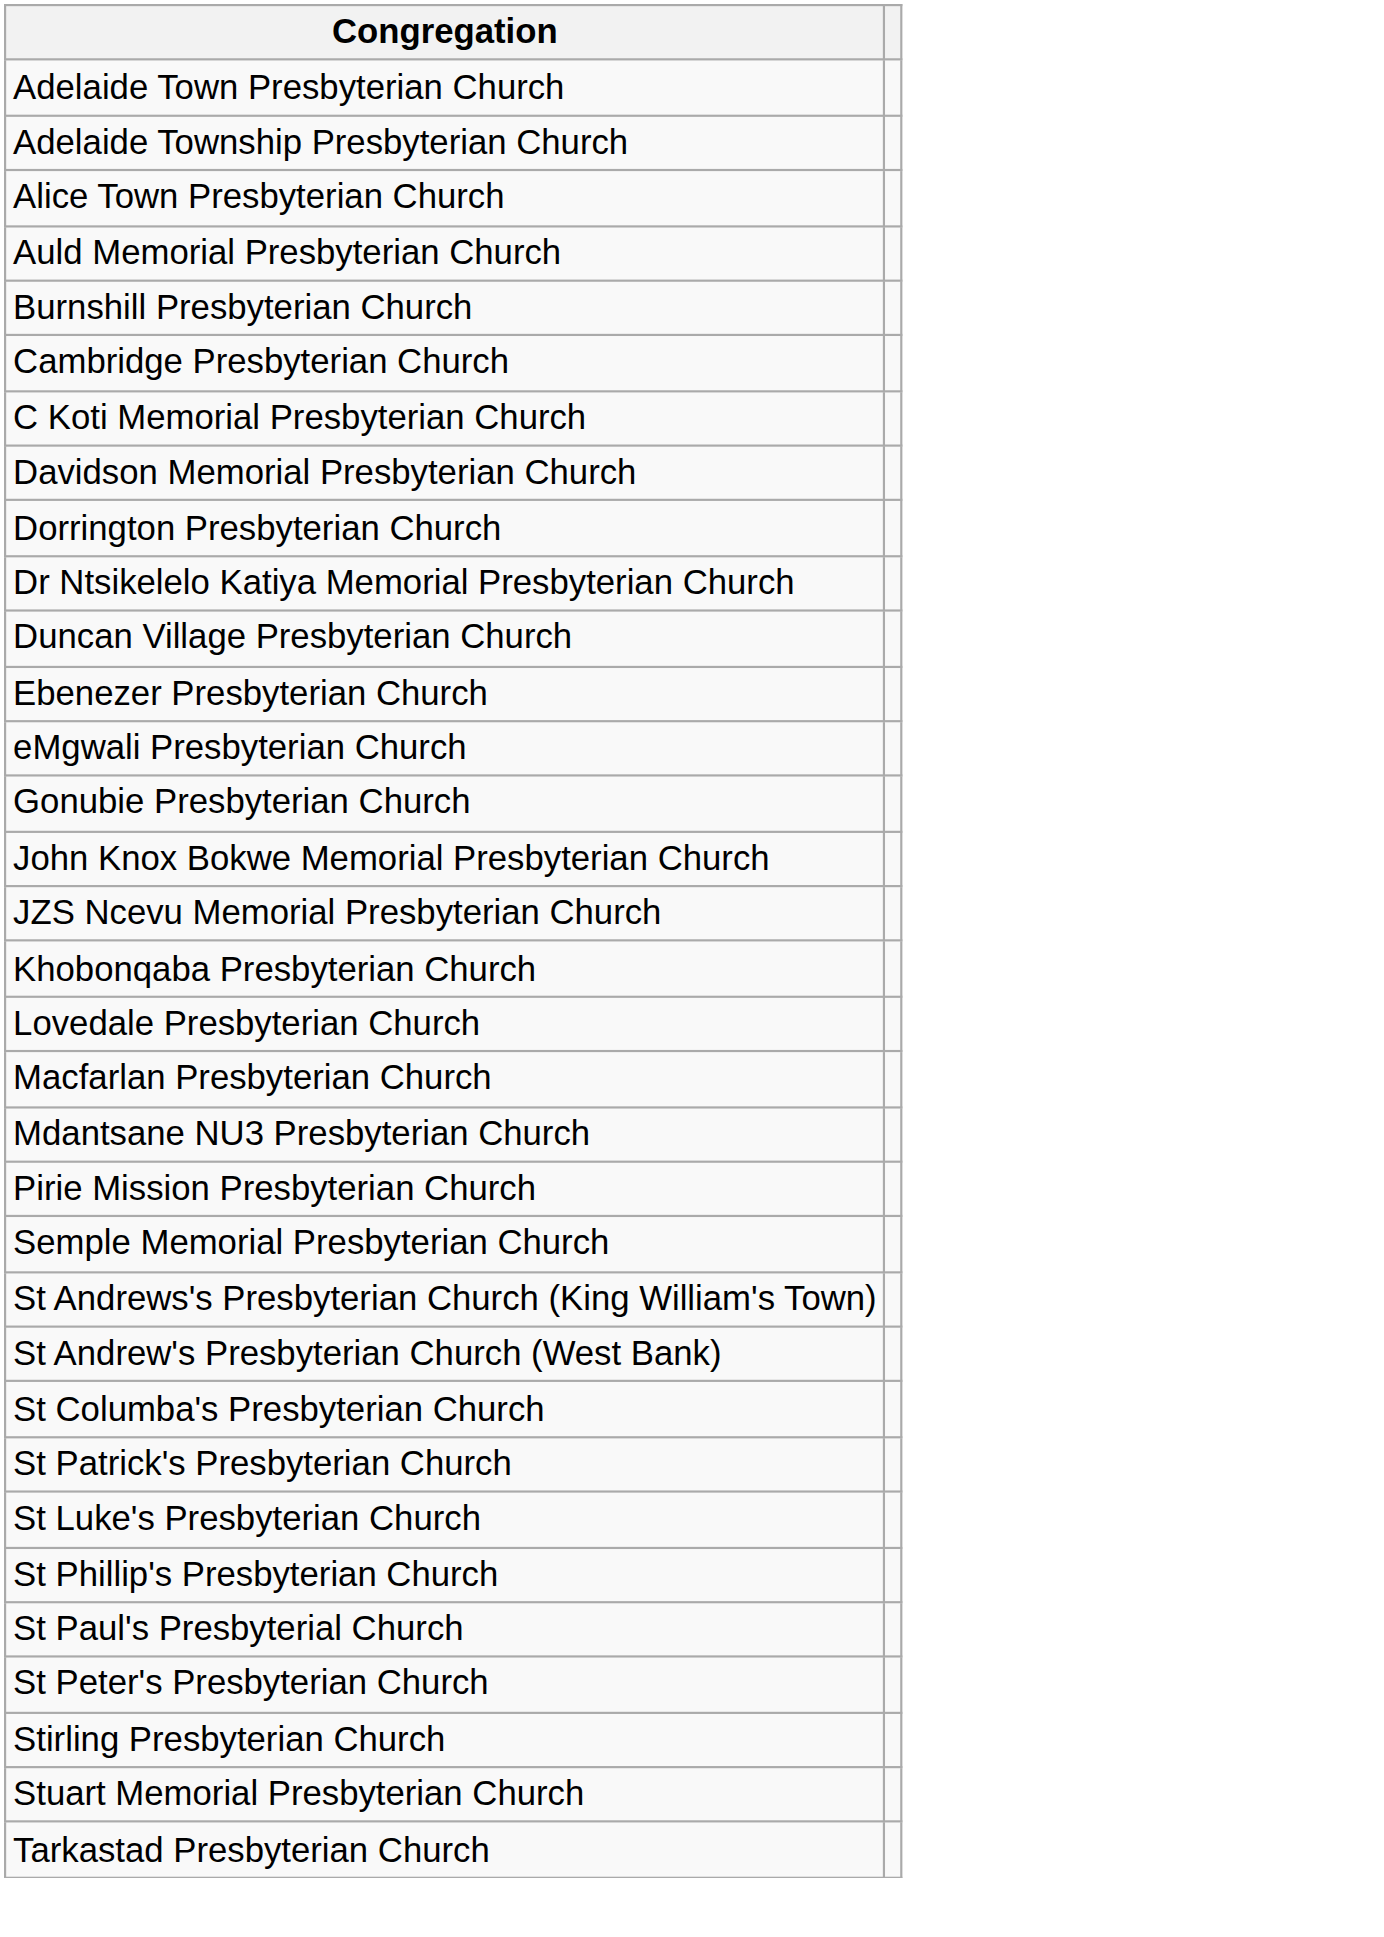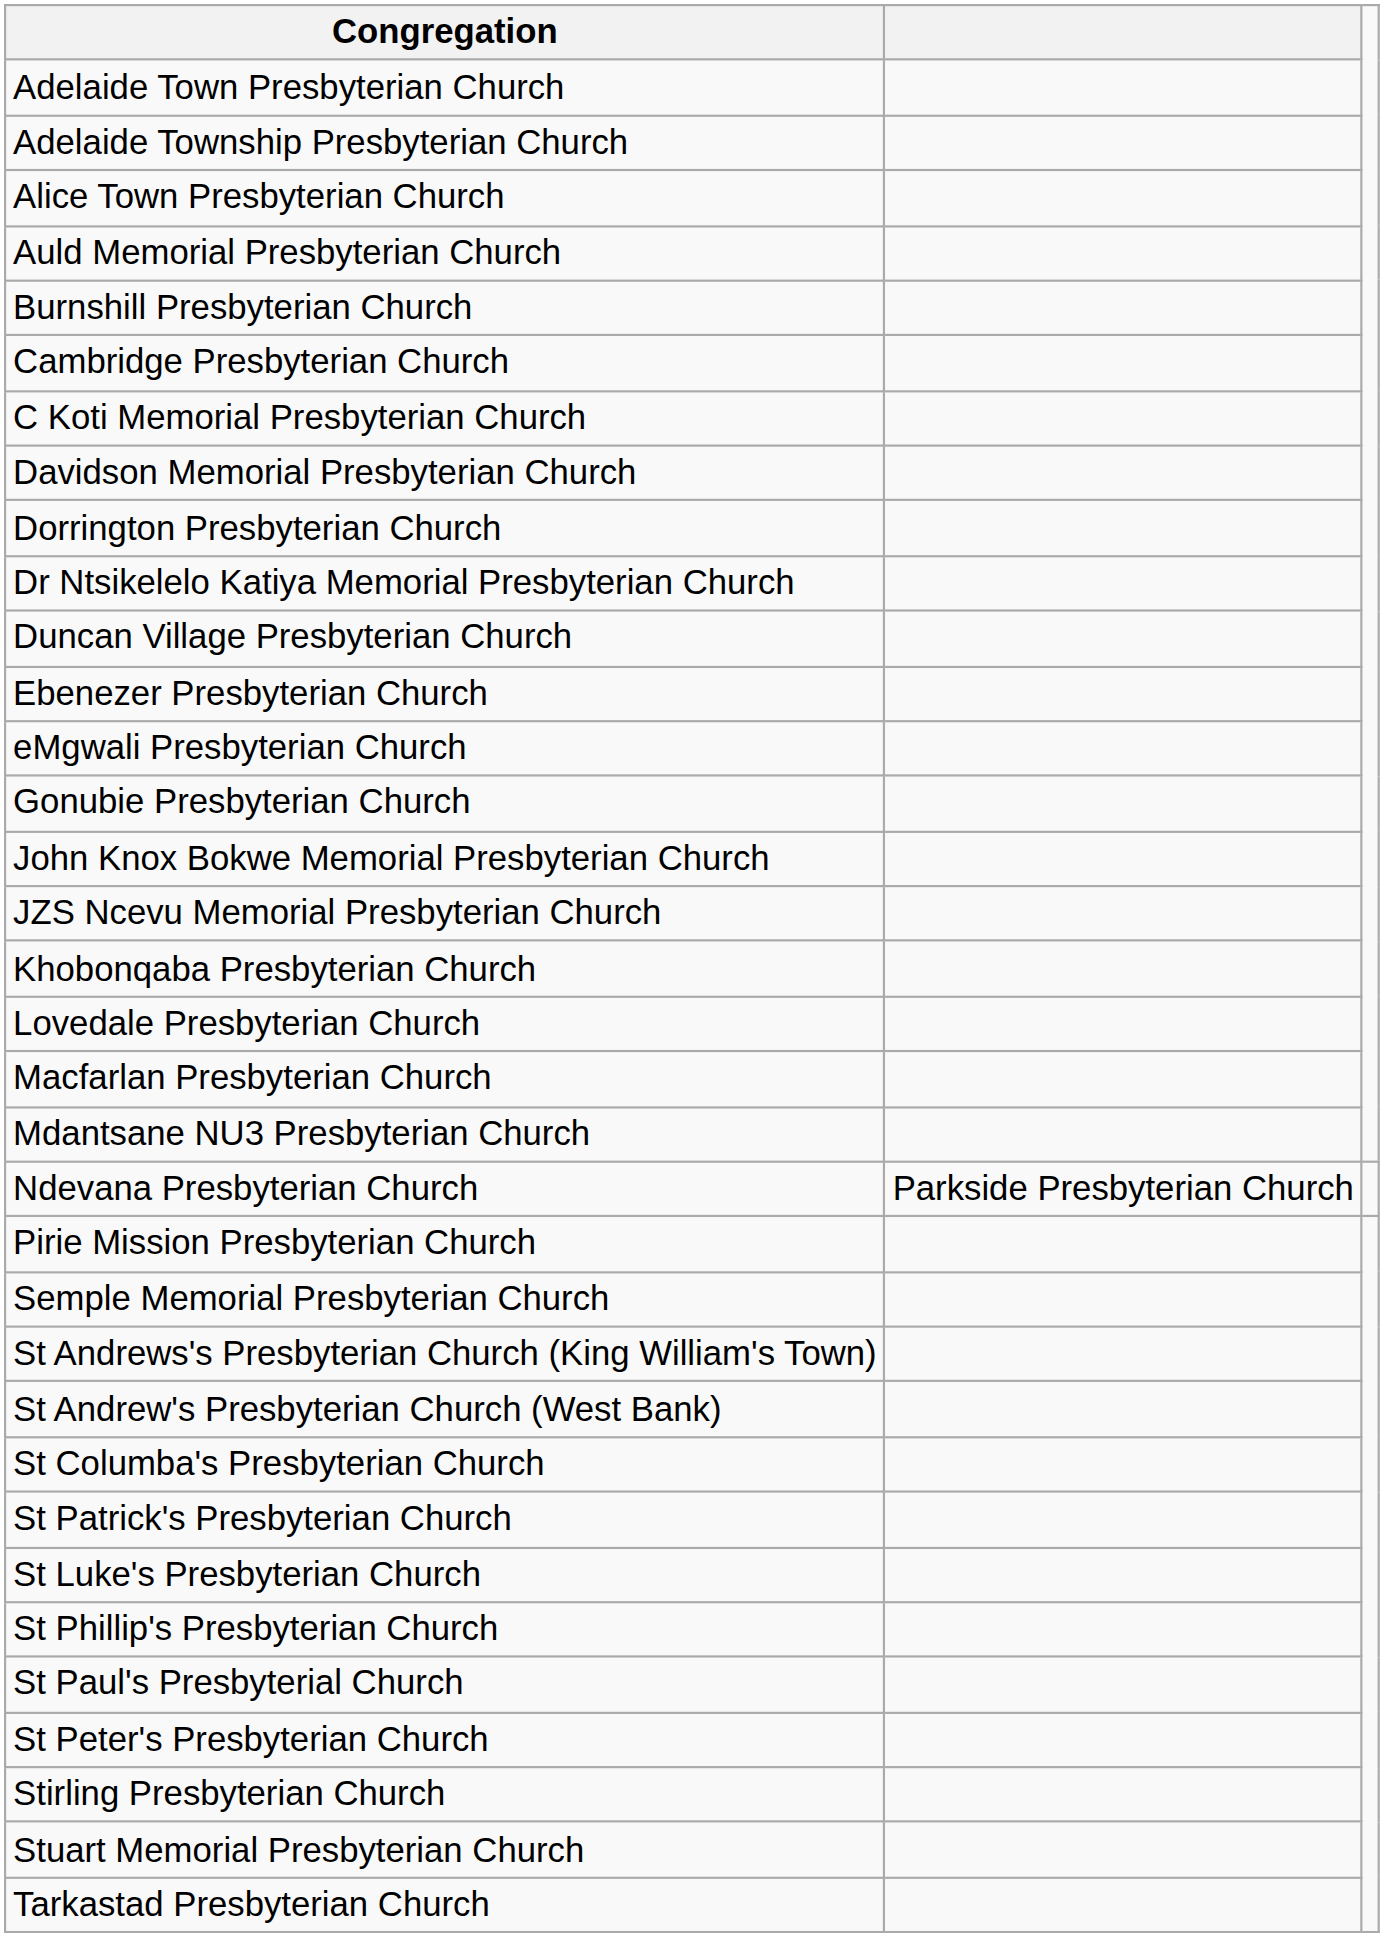+ row: Ndevana Presbyterian Church | Parkside Presbyterian Church
